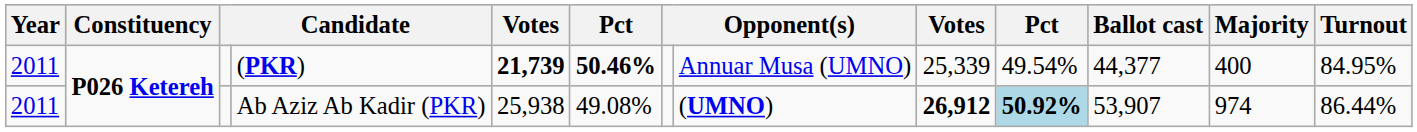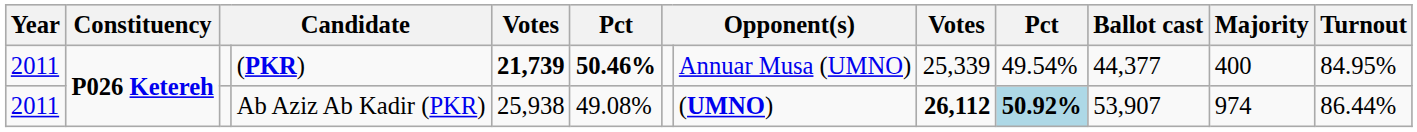Ab Aziz Ab Kadir (PKR) | column 9: 26,912 -> 26,112
